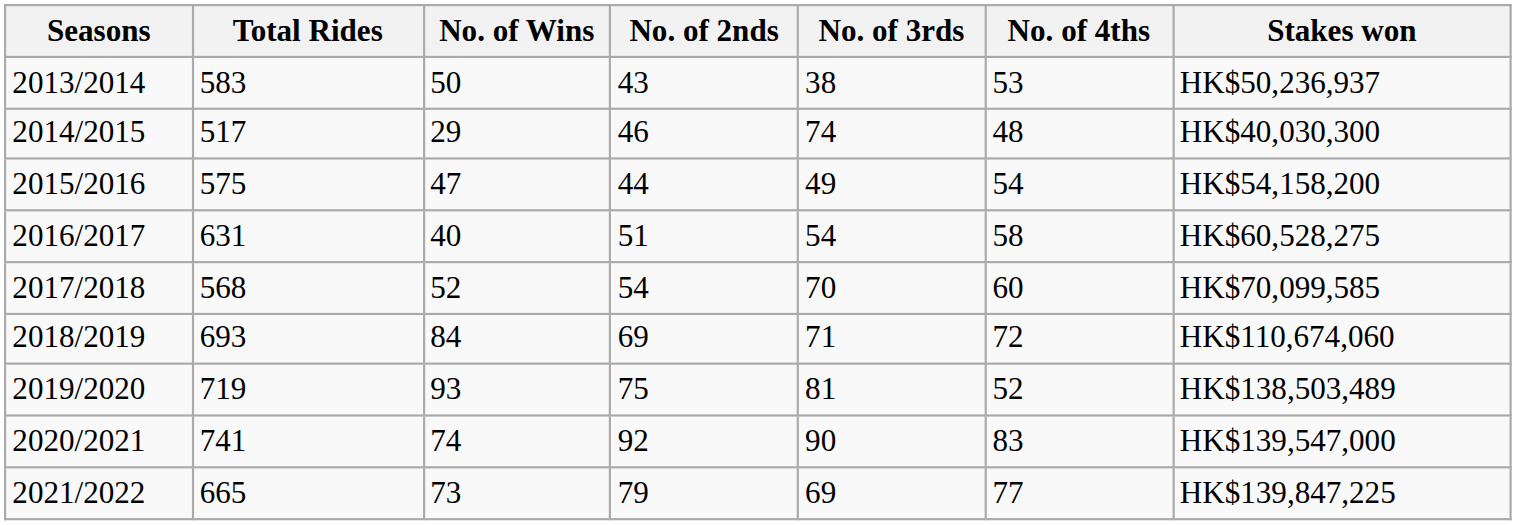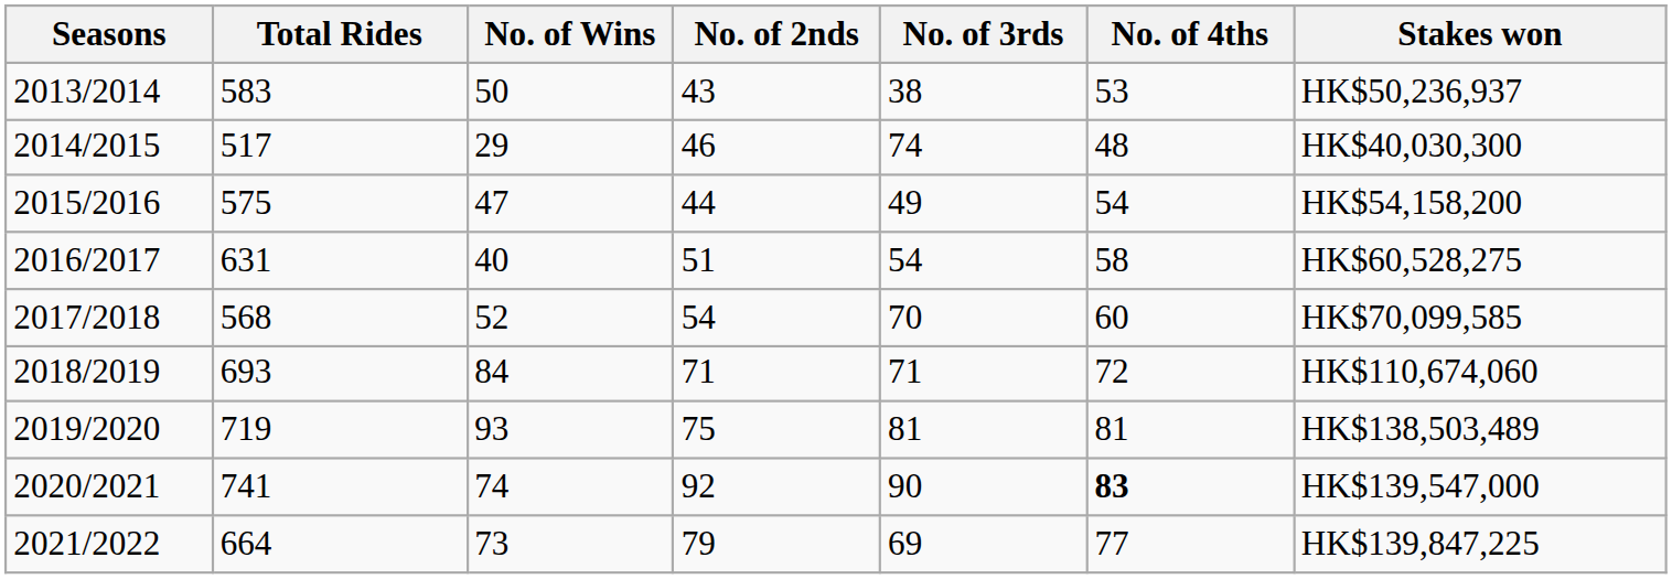2018/2019 | No. of 2nds: 69 -> 71
2019/2020 | No. of 4ths: 52 -> 81
2020/2021 | No. of 4ths: normal -> bold
2021/2022 | Total Rides: 665 -> 664
